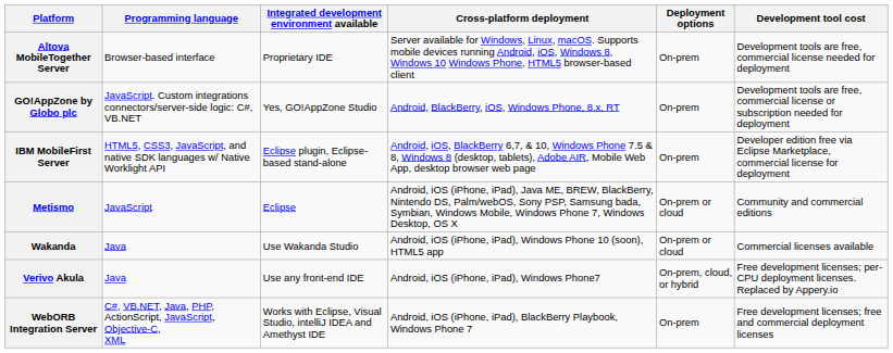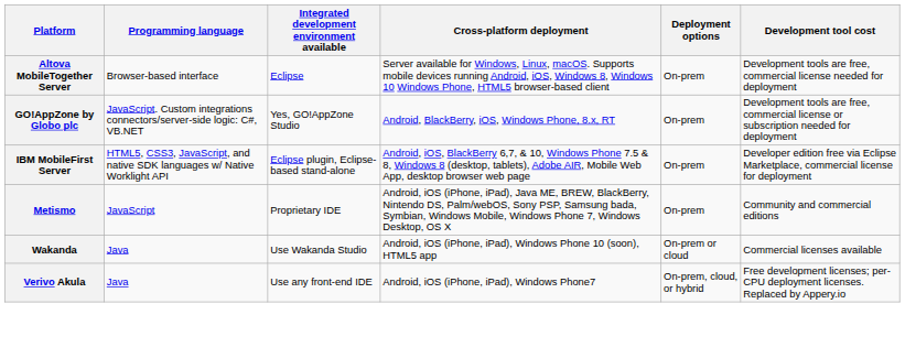Altova MobileTogether Server | Integrated development environment available: Proprietary IDE -> Eclipse
Metismo | Integrated development environment available: Eclipse -> Proprietary IDE
Metismo | Deployment options: On-prem or cloud -> On-prem
- row: WebORB Integration Server | C#, VB.NET, Java, PHP, ActionScript, JavaScript, Objective-C, XML | Works with Eclipse, Visual Studio, intelliJ IDEA and Amethyst IDE | Android, iOS (iPhone, iPad), BlackBerry Playbook, Windows Phone 7 | On-prem | Free development licenses; free and commercial deployment licenses
